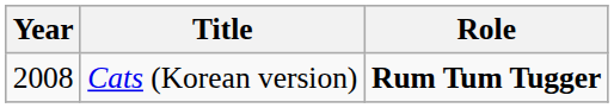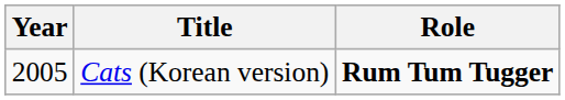Cats (Korean version) | Year: 2008 -> 2005
